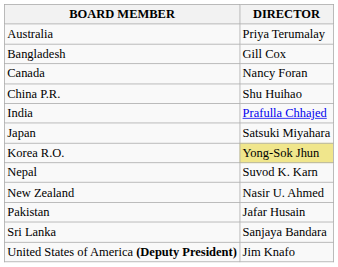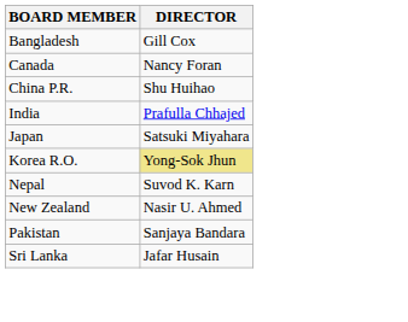- row: Australia | Priya Terumalay
Pakistan | DIRECTOR: Jafar Husain -> Sanjaya Bandara
Sri Lanka | DIRECTOR: Sanjaya Bandara -> Jafar Husain
- row: United States of America (Deputy President) | Jim Knafo
